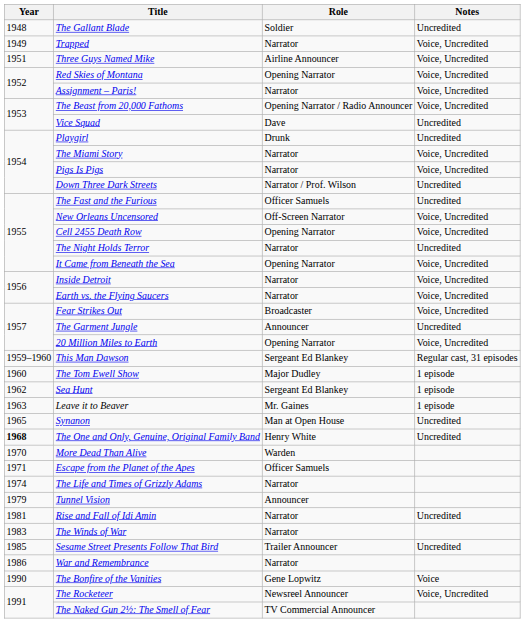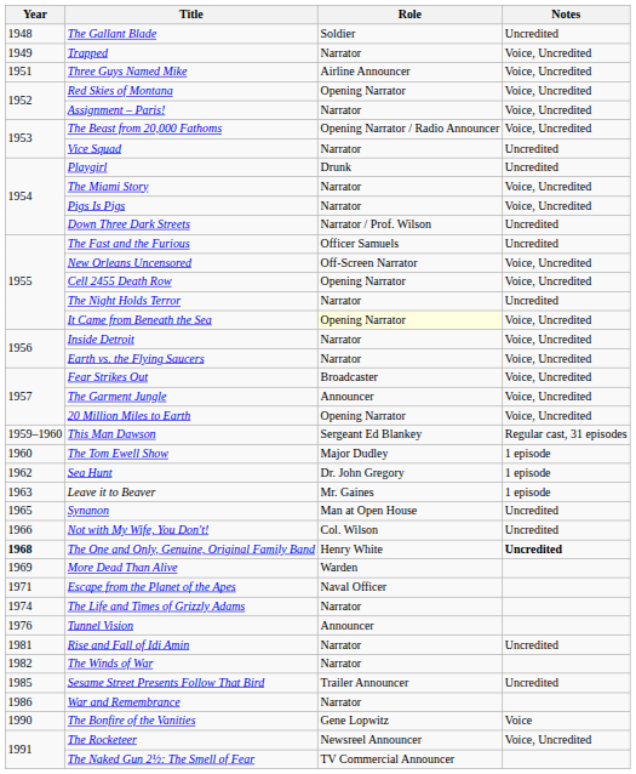Vice Squad | Role: Dave -> Narrator
It Came from Beneath the Sea | Role: no background -> lightyellow background
The Garment Jungle | Notes: Uncredited -> Voice, Uncredited
Sea Hunt | Role: Sergeant Ed Blankey -> Dr. John Gregory
+ row: 1966 | Not with My Wife, You Don't! | Col. Wilson | Uncredited
The One and Only, Genuine, Original Family Band | Notes: normal -> bold
More Dead Than Alive | Year: 1970 -> 1969
Escape from the Planet of the Apes | Role: Officer Samuels -> Naval Officer
Tunnel Vision | Year: 1979 -> 1976
The Winds of War | Year: 1983 -> 1982
